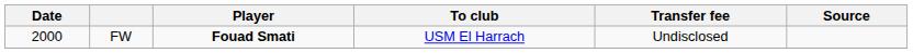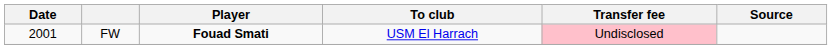FW | Date: 2000 -> 2001
FW | Transfer fee: no background -> pink background
